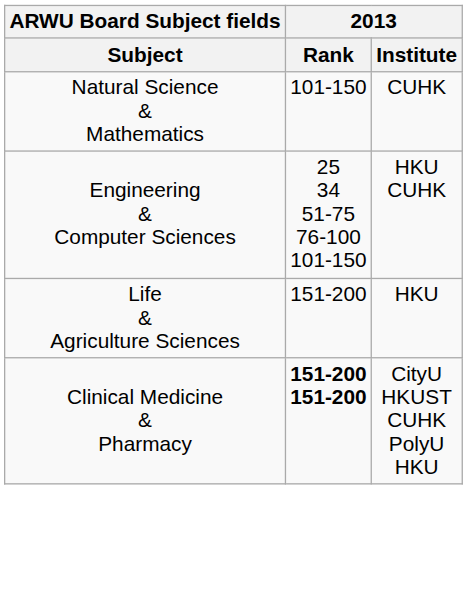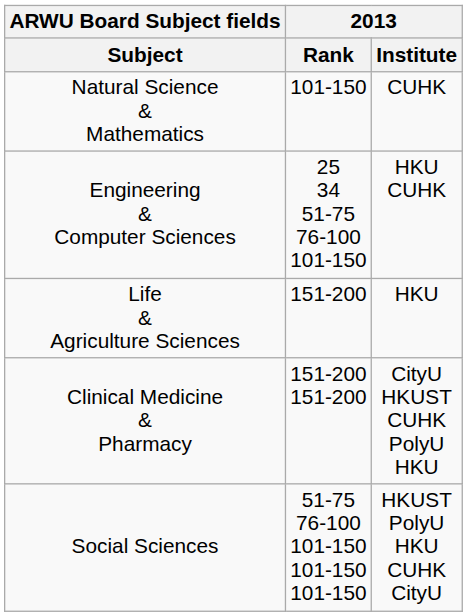Clinical Medicine & Pharmacy | 2013 / Rank: bold -> normal
+ row: Social Sciences | 51-75 76-100 101-150 101-150 101-150 | HKUST PolyU HKU CUHK CityU
